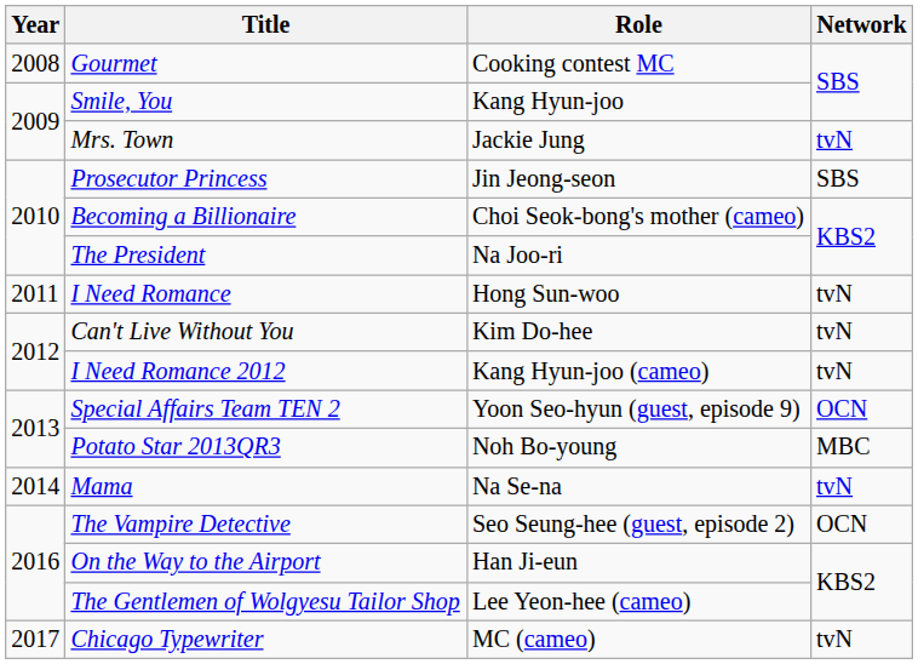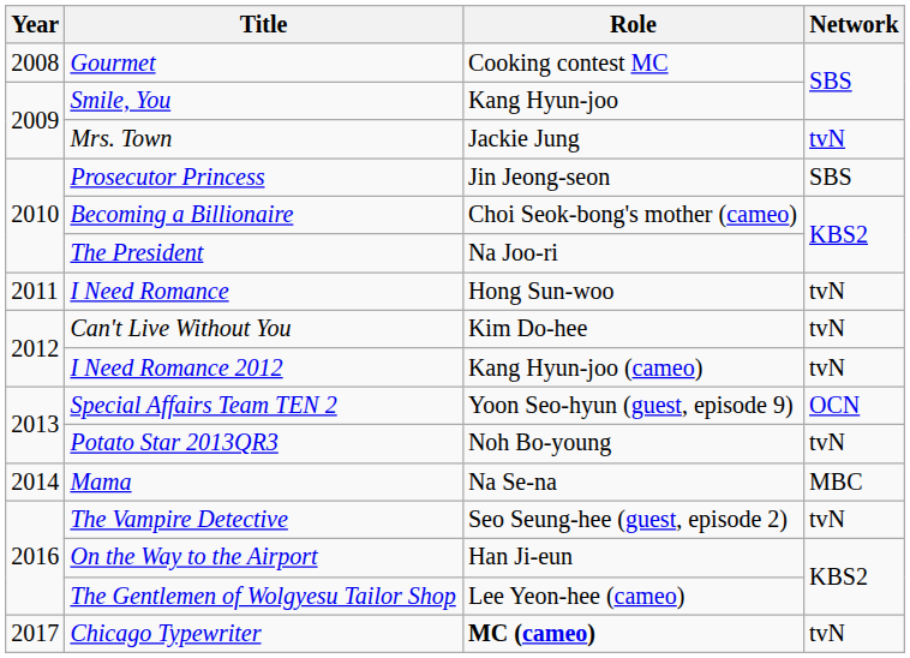Potato Star 2013QR3 | Network: MBC -> tvN
Mama | Network: tvN -> MBC
The Vampire Detective | Network: OCN -> tvN
Chicago Typewriter | Role: normal -> bold
